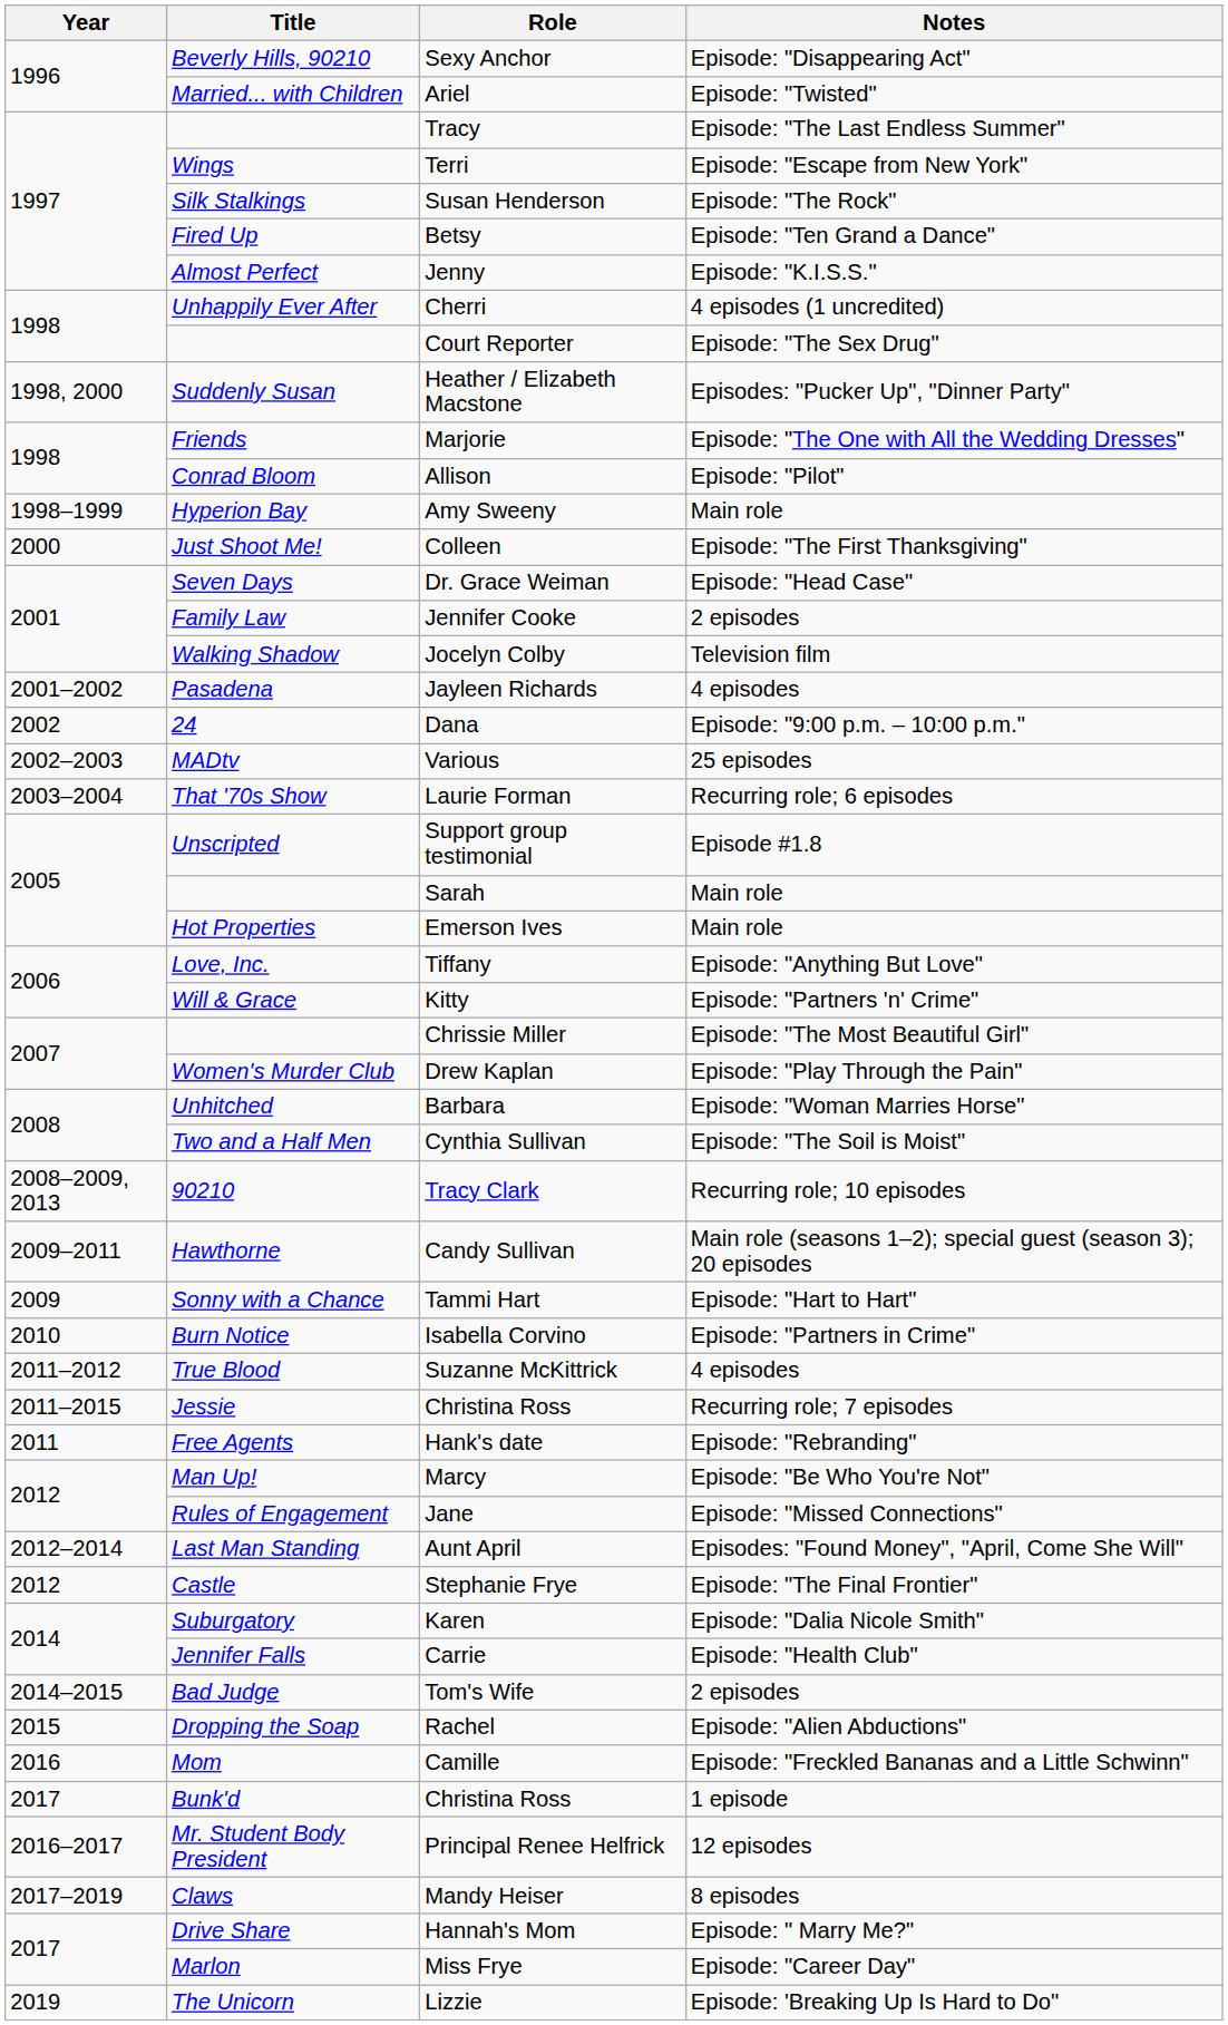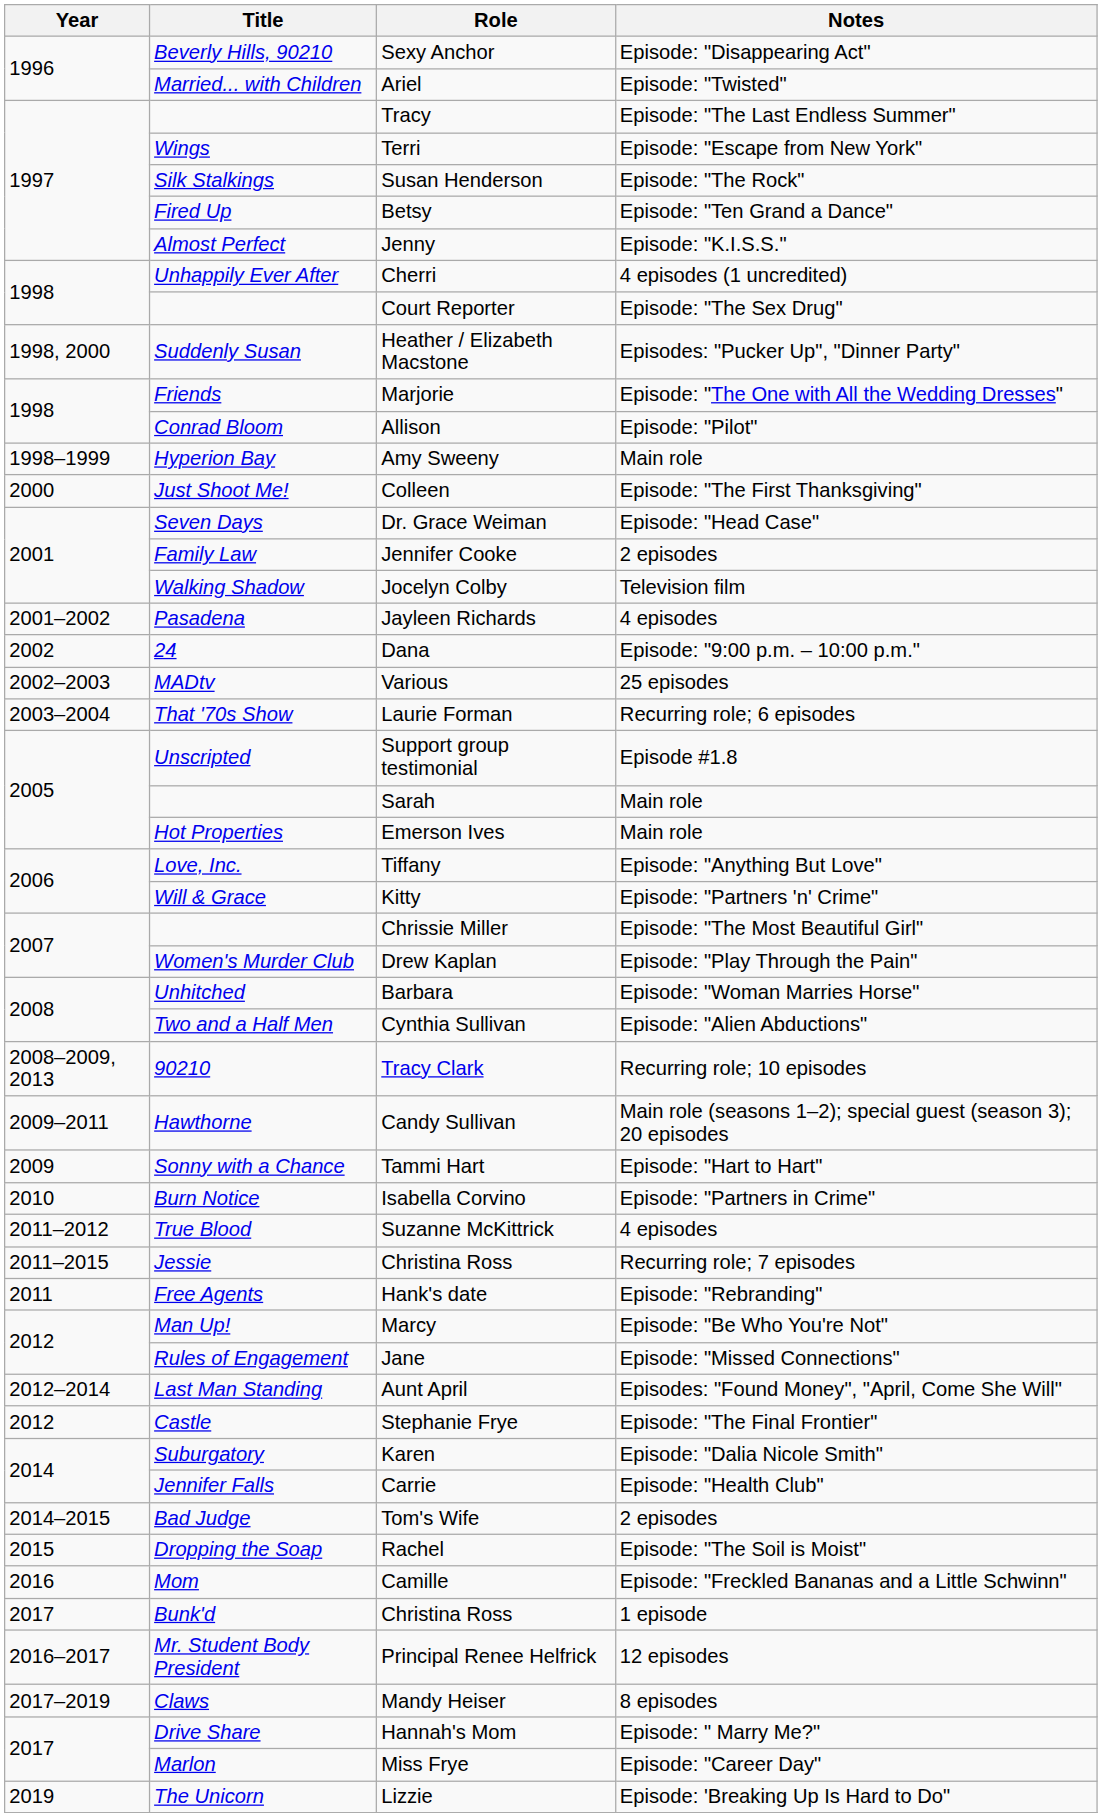Cynthia Sullivan | Notes: Episode: "The Soil is Moist" -> Episode: "Alien Abductions"
Rachel | Notes: Episode: "Alien Abductions" -> Episode: "The Soil is Moist"
